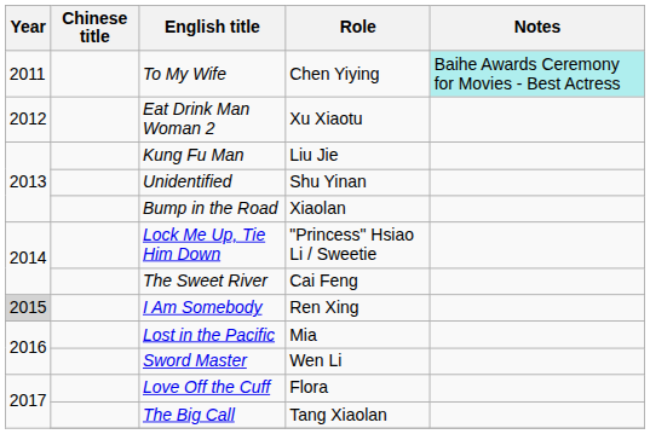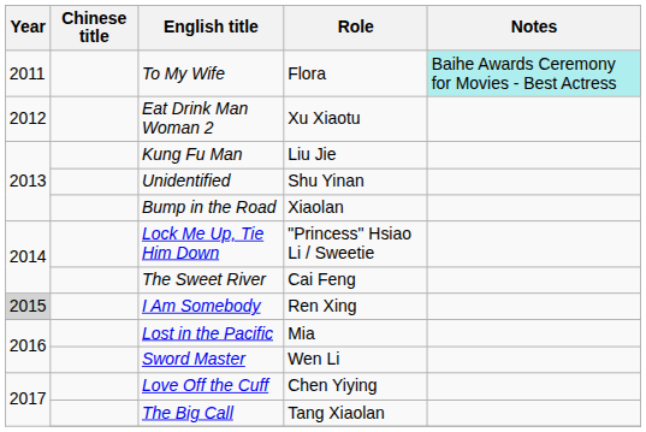To My Wife | Role: Chen Yiying -> Flora
Love Off the Cuff | Role: Flora -> Chen Yiying
